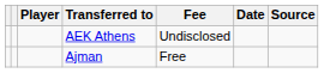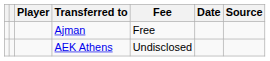rows swapped: Ajman <-> AEK Athens
